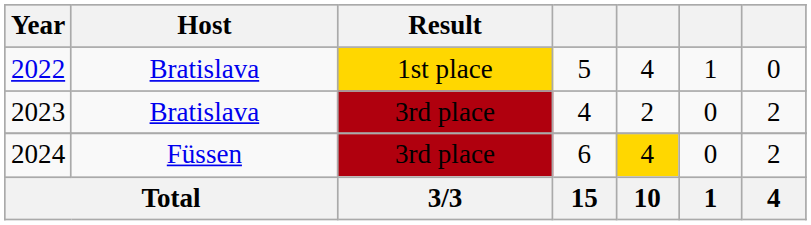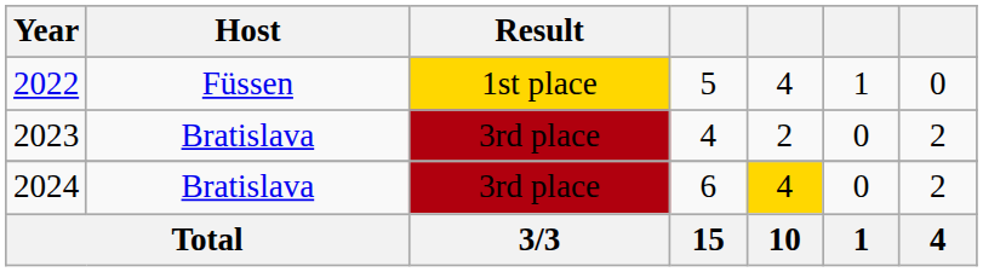2022 | Host: Bratislava -> Füssen
2024 | Host: Füssen -> Bratislava
